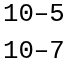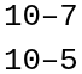rows swapped: 10–5 <-> 10–7
